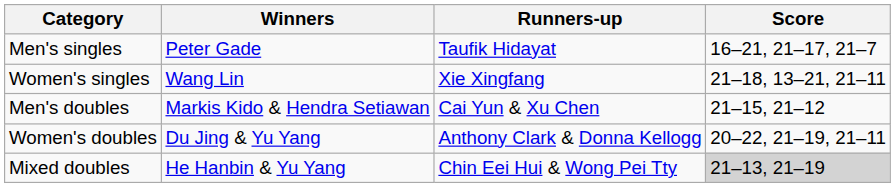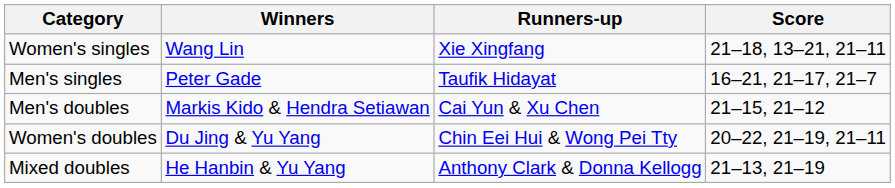rows swapped: Men's singles <-> Women's singles
Women's doubles | Runners-up: Anthony Clark & Donna Kellogg -> Chin Eei Hui & Wong Pei Tty
Mixed doubles | Runners-up: Chin Eei Hui & Wong Pei Tty -> Anthony Clark & Donna Kellogg
Mixed doubles | Score: lightgrey background -> no background
